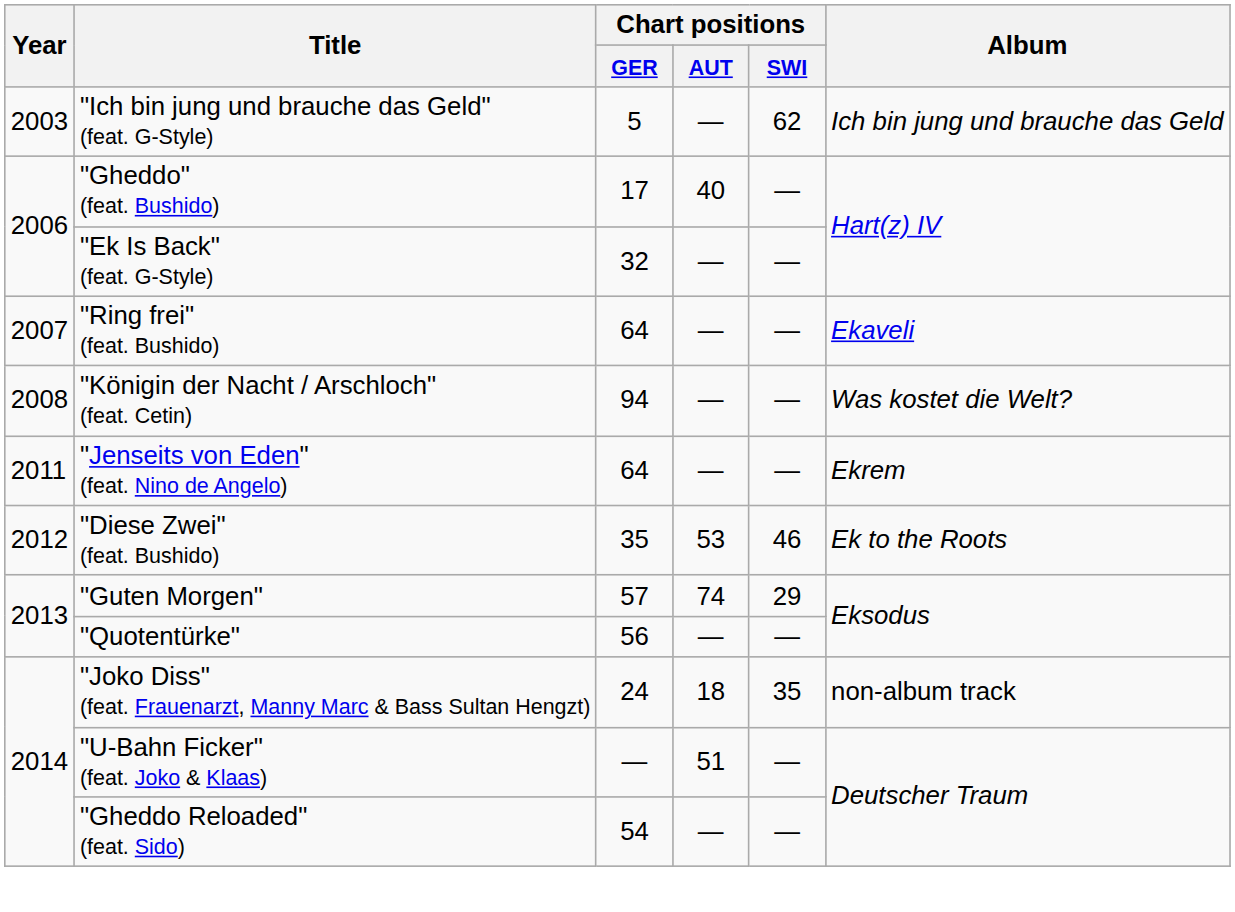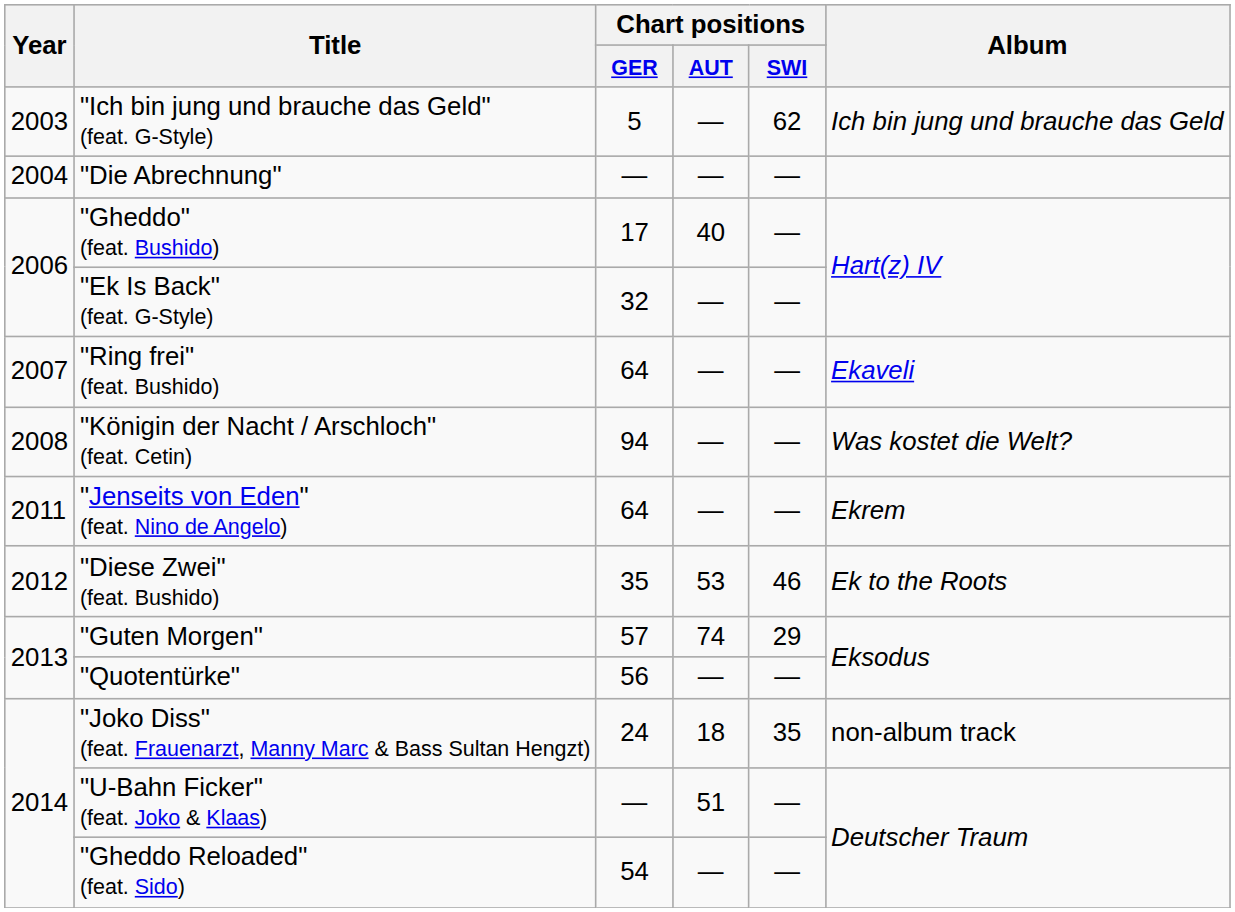+ row: 2004 | "Die Abrechnung" | — | — | —
